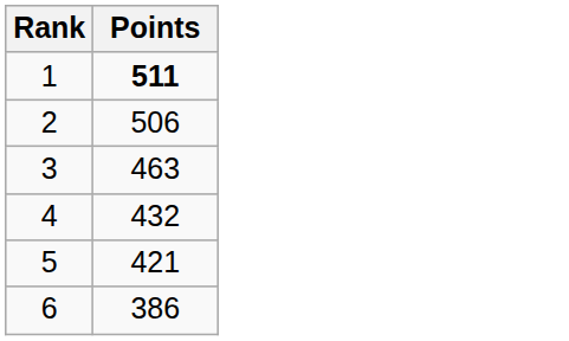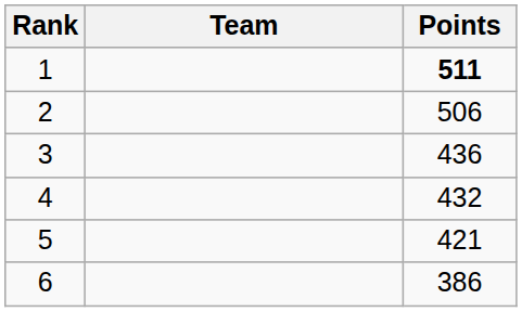+ column: Team
3 | Points: 463 -> 436
